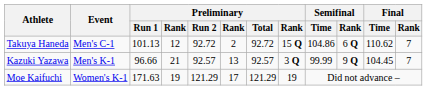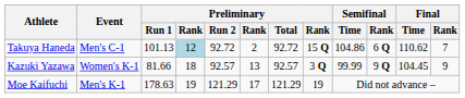Takuya Haneda | column 4: no background -> lightblue background
Kazuki Yazawa | Event: Men's K-1 -> Women's K-1
Kazuki Yazawa | Preliminary / Run 1: 96.66 -> 81.66
Kazuki Yazawa | column 4: 21 -> 18
Kazuki Yazawa | Final / Rank: 7 -> 9
Moe Kaifuchi | Event: Women's K-1 -> Men's K-1
Moe Kaifuchi | Preliminary / Run 1: 171.63 -> 178.63
